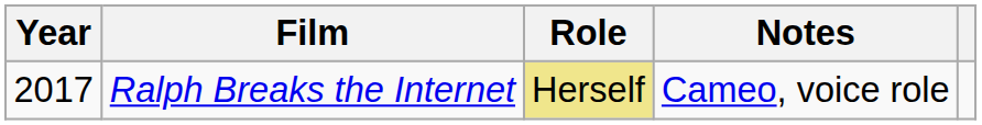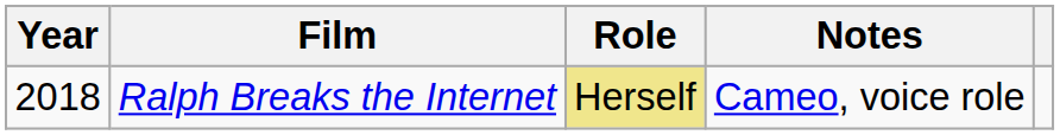Ralph Breaks the Internet | Year: 2017 -> 2018
